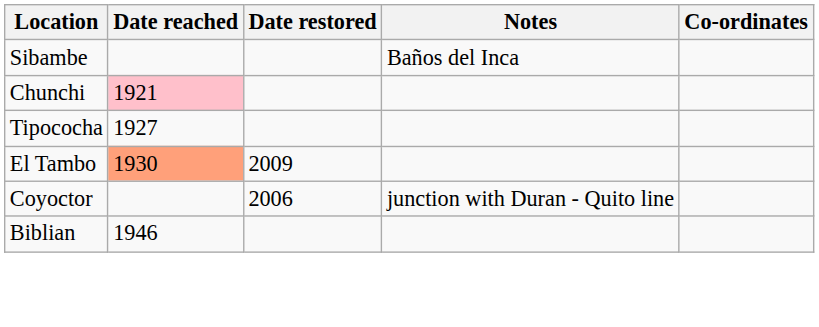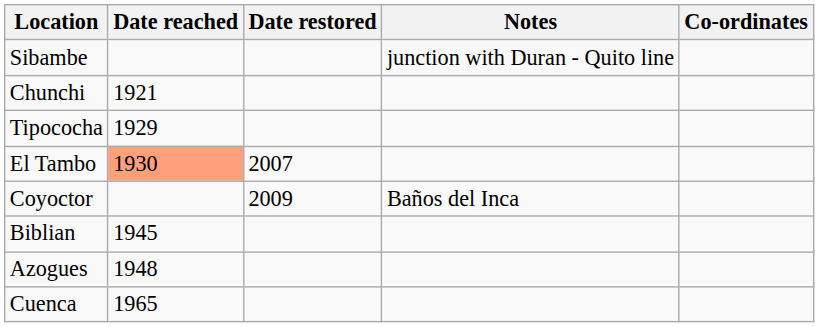Sibambe | Notes: Baños del Inca -> junction with Duran - Quito line
Chunchi | Date reached: pink background -> no background
Tipococha | Date reached: 1927 -> 1929
El Tambo | Date restored: 2009 -> 2007
Coyoctor | Date restored: 2006 -> 2009
Coyoctor | Notes: junction with Duran - Quito line -> Baños del Inca
Biblian | Date reached: 1946 -> 1945
+ row: Azogues | 1948
+ row: Cuenca | 1965
